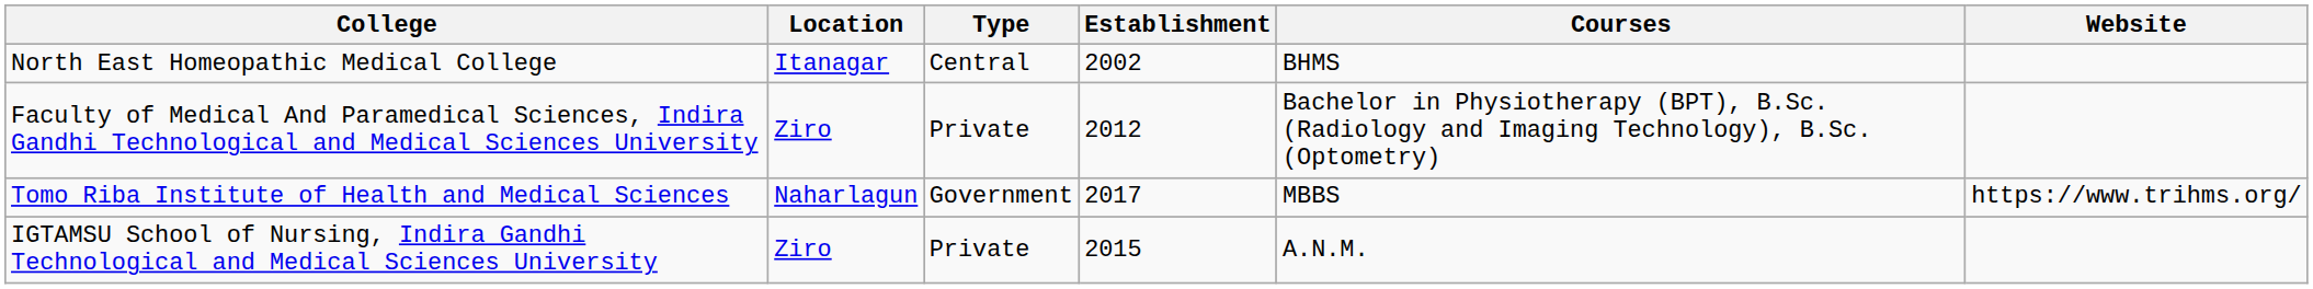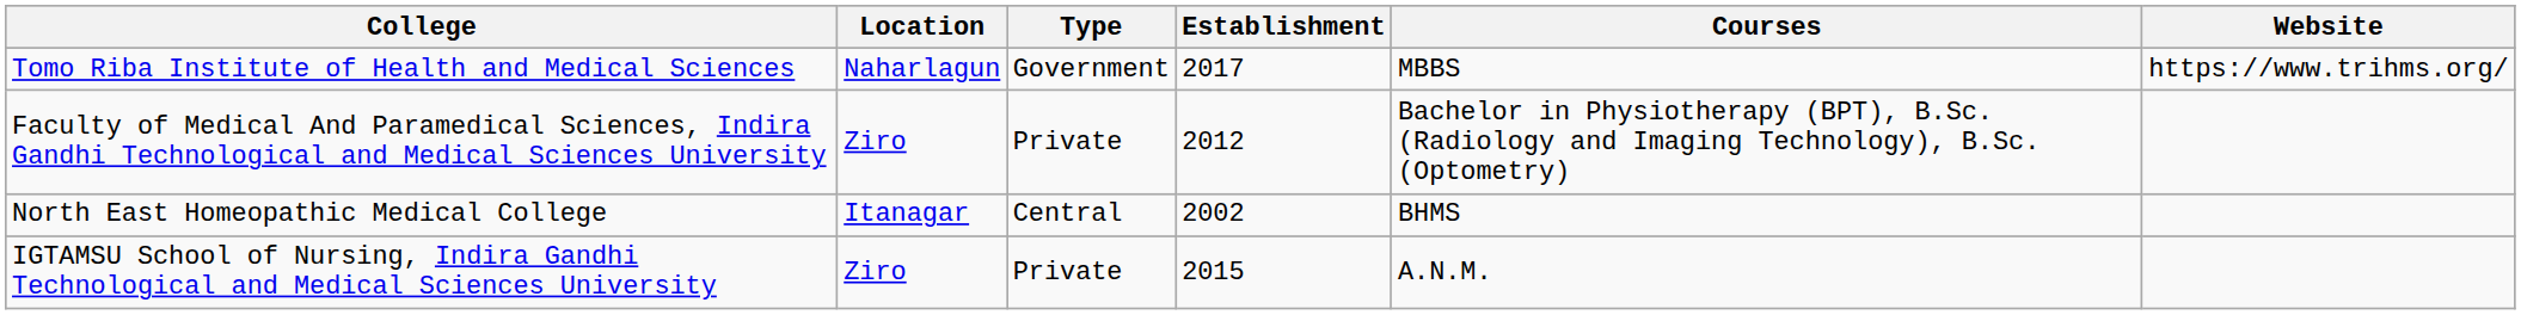rows swapped: North East Homeopathic Medical College <-> Tomo Riba Institute of Health and Medical Sciences
